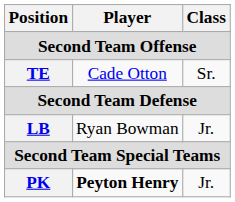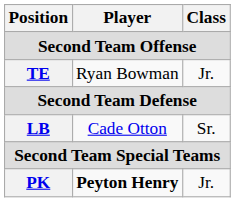TE | Player: Cade Otton -> Ryan Bowman
TE | Class: Sr. -> Jr.
LB | Player: Ryan Bowman -> Cade Otton
LB | Class: Jr. -> Sr.
